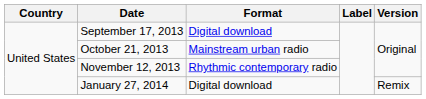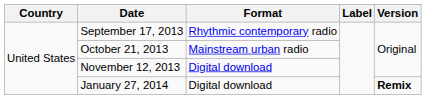September 17, 2013 | Format: Digital download -> Rhythmic contemporary radio
November 12, 2013 | Format: Rhythmic contemporary radio -> Digital download
January 27, 2014 | Version: normal -> bold
